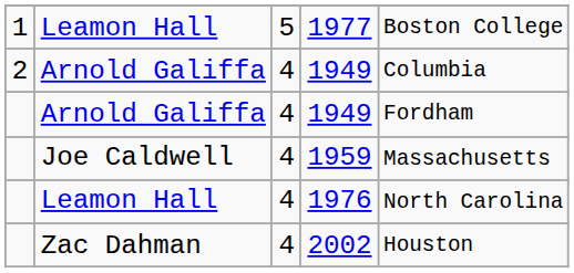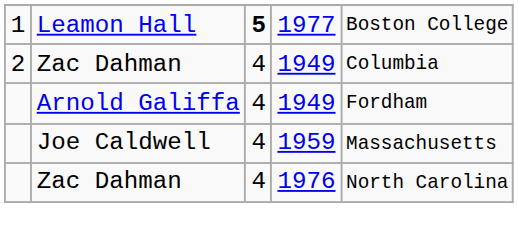1977 | column 3: normal -> bold
2 / 1949 | column 2: Arnold Galiffa -> Zac Dahman
1976 | column 2: Leamon Hall -> Zac Dahman
- row: Zac Dahman | 4 | 2002 | Houston
